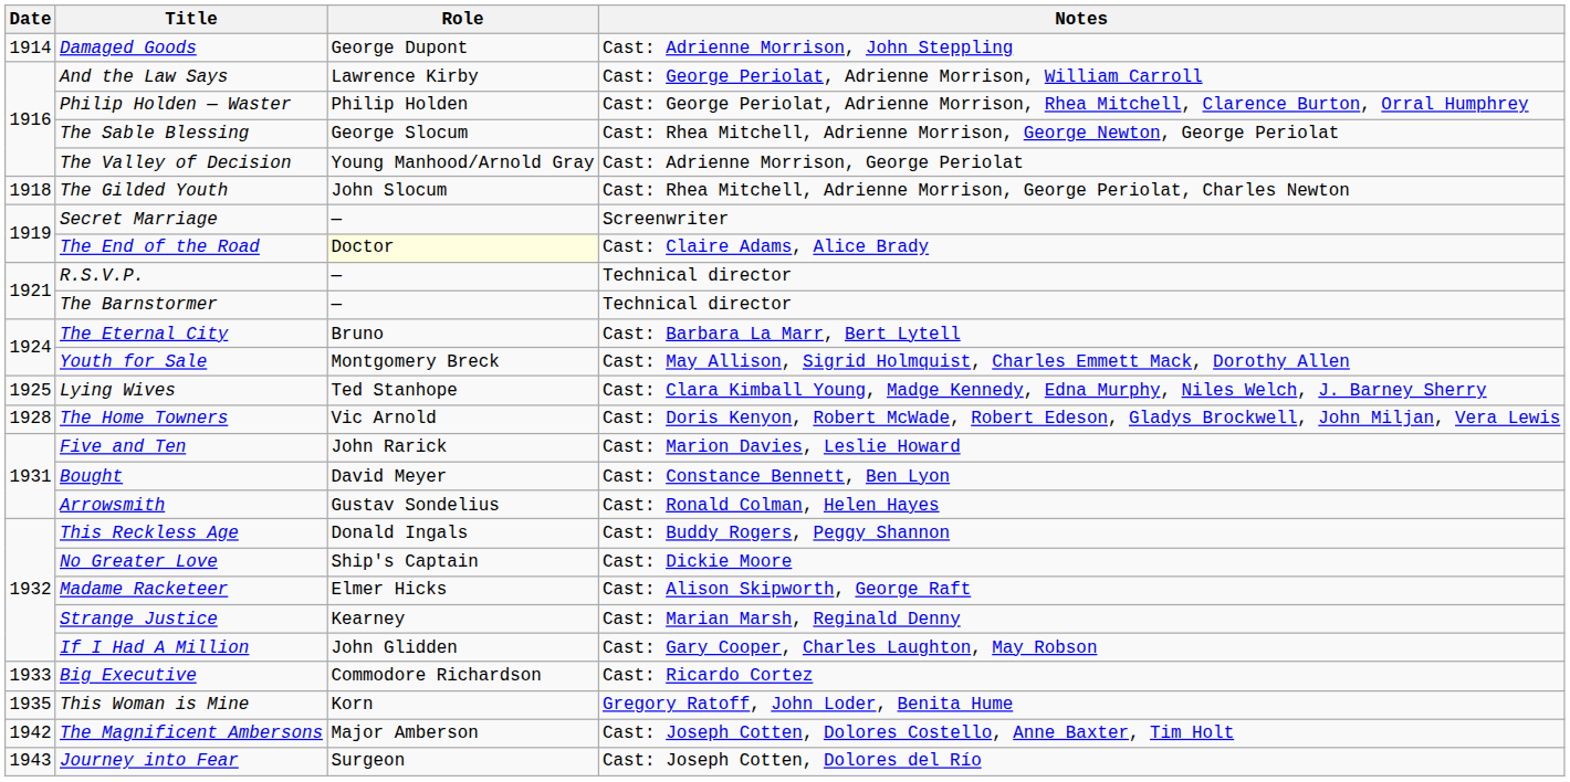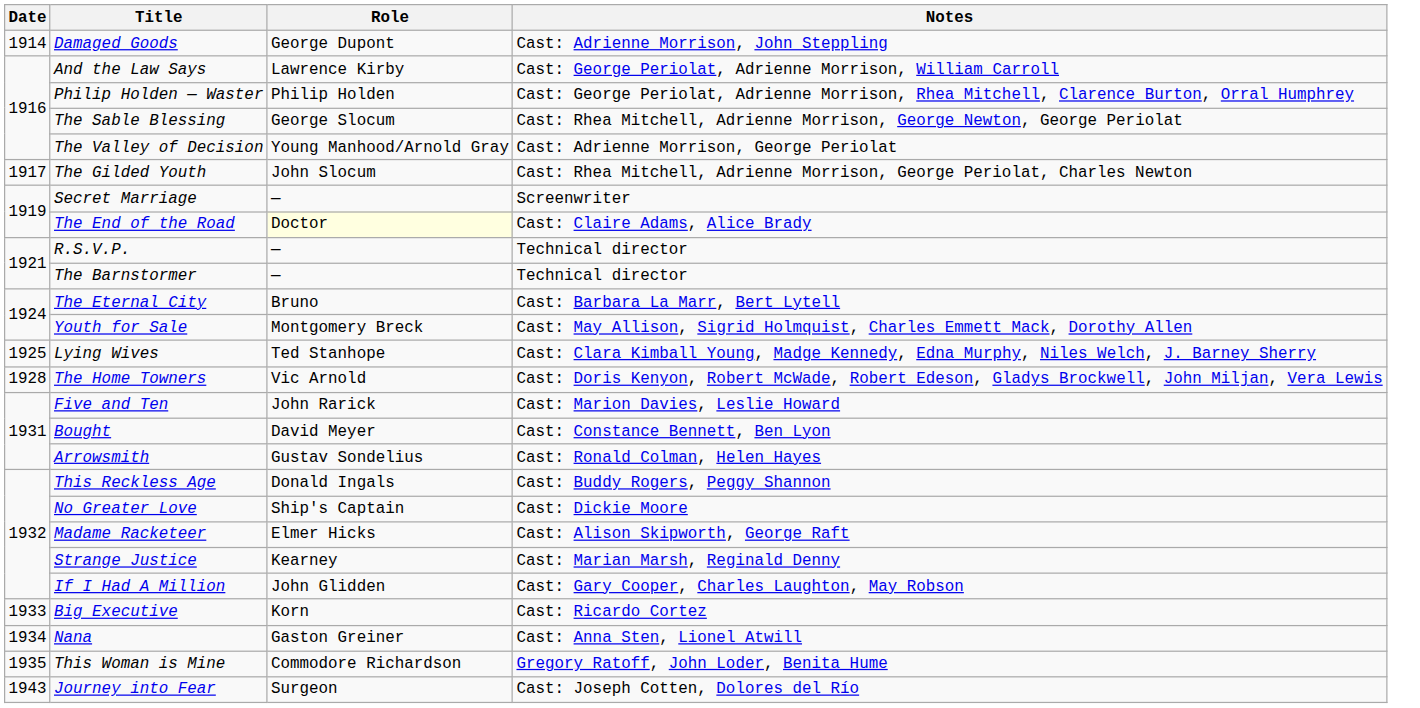The Gilded Youth | Date: 1918 -> 1917
Big Executive | Role: Commodore Richardson -> Korn
+ row: 1934 | Nana | Gaston Greiner | Cast: Anna Sten, Lionel Atwill
This Woman is Mine | Role: Korn -> Commodore Richardson
- row: 1942 | The Magnificent Ambersons | Major Amberson | Cast: Joseph Cotten, Dolores Costello, Anne Baxter, Tim Holt
